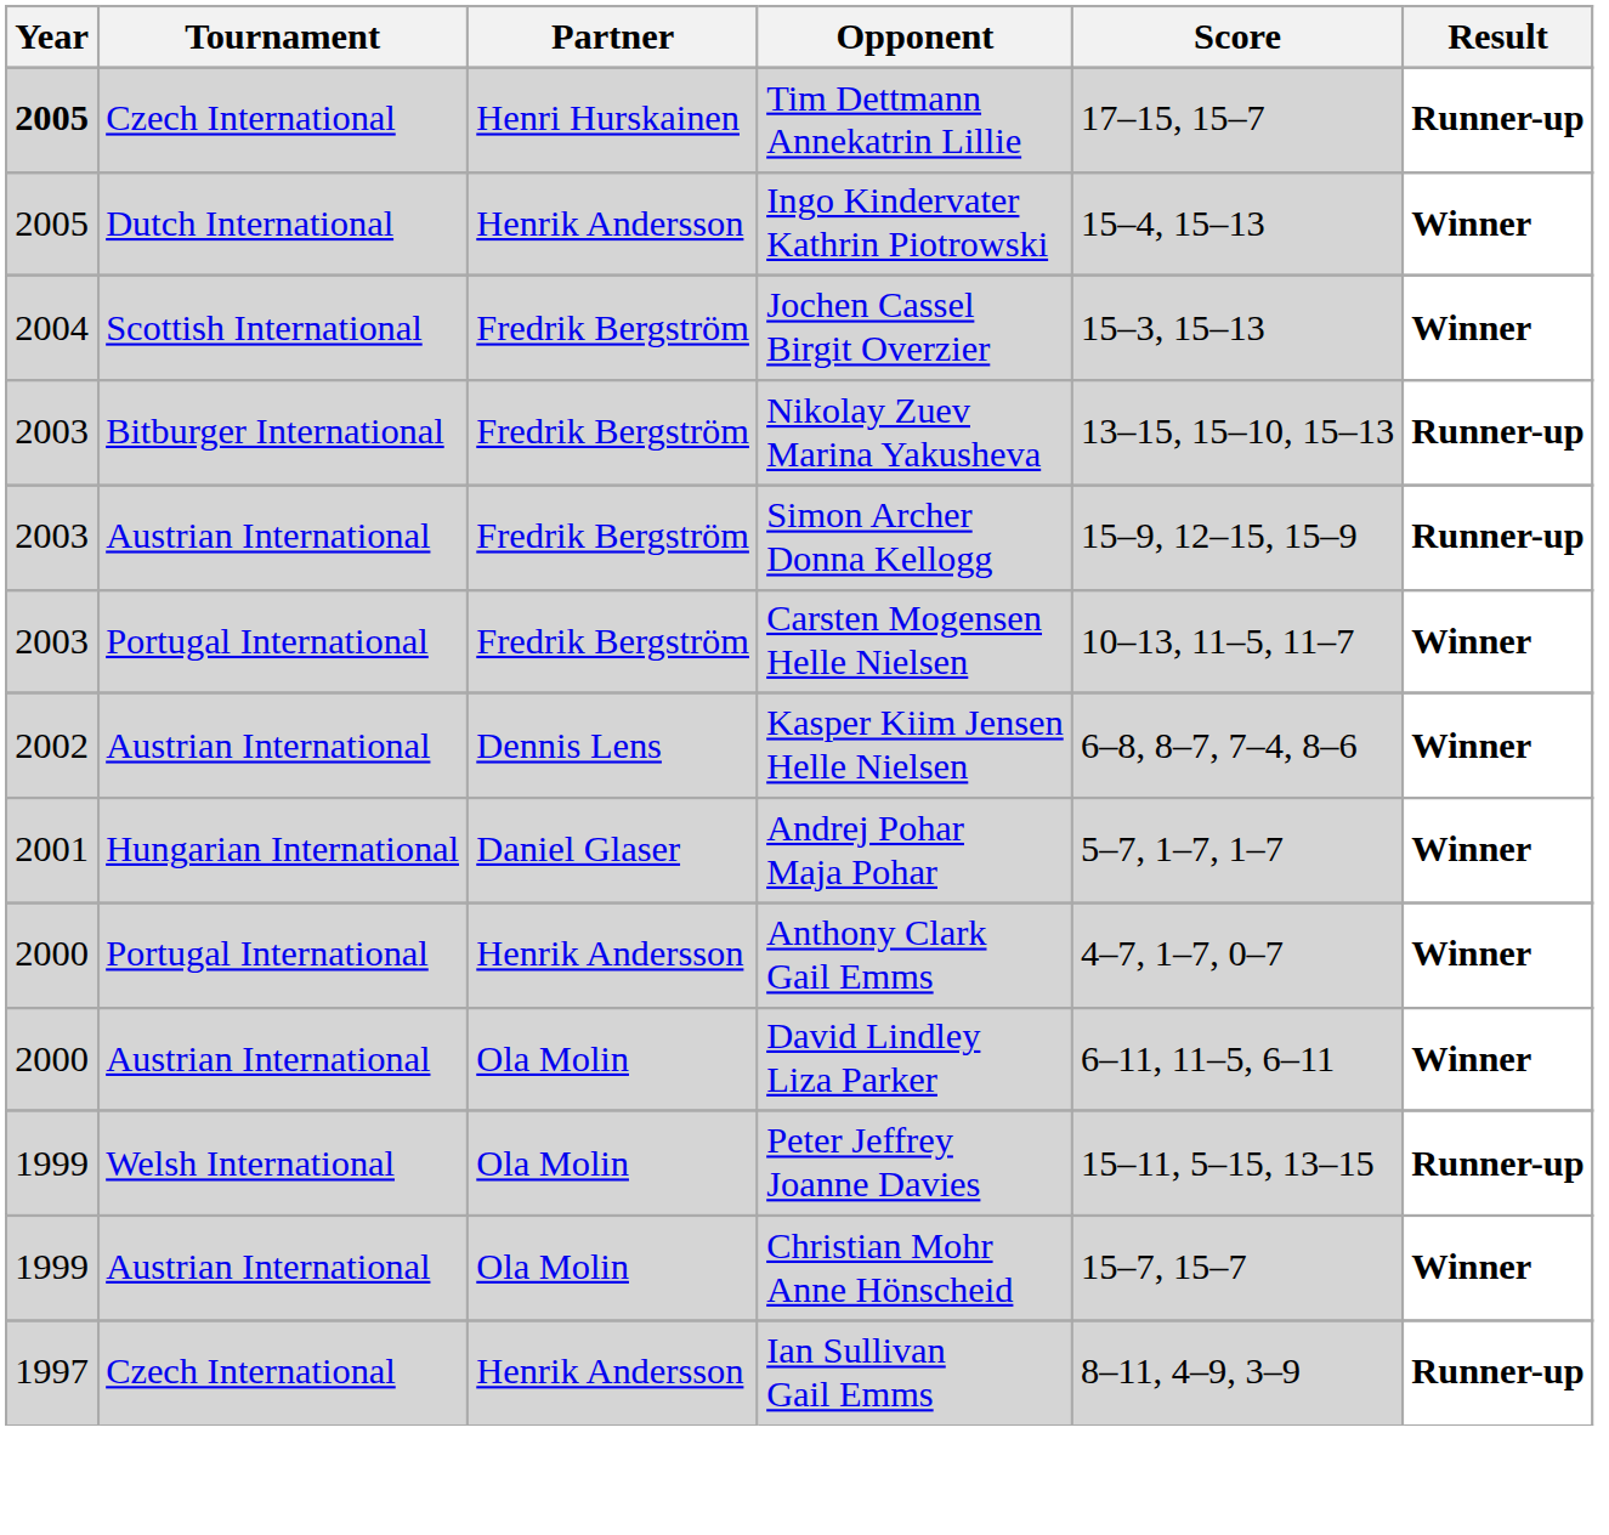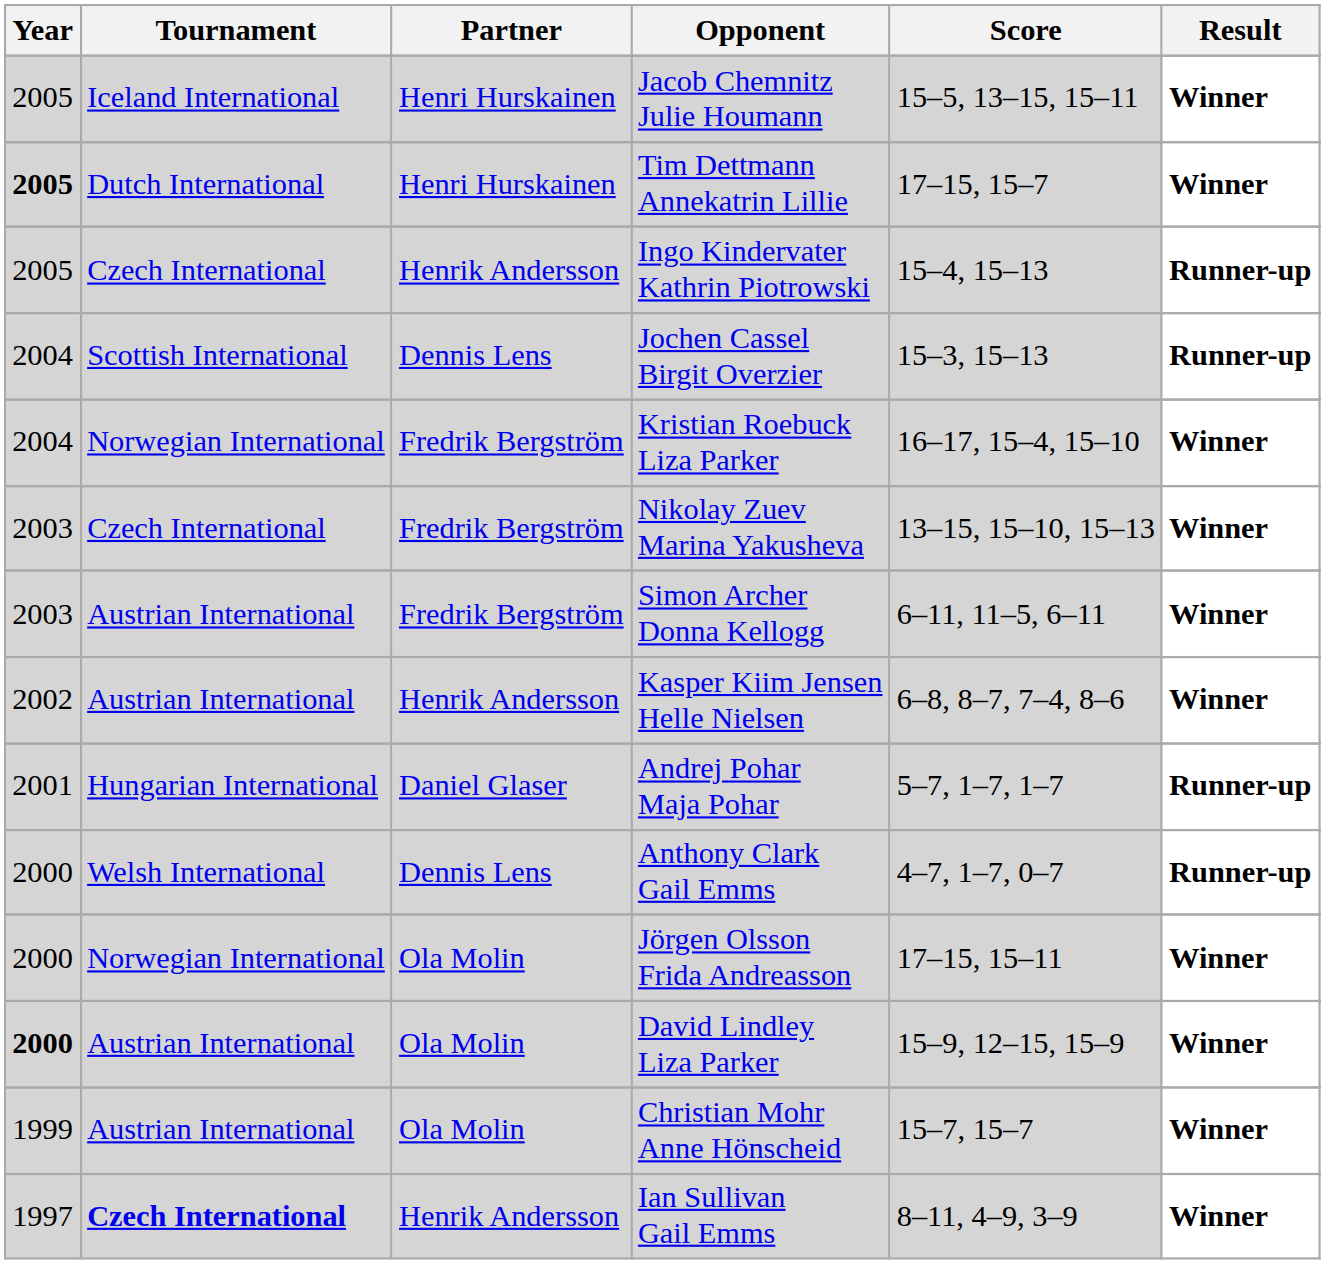+ row: 2005 | Iceland International | Henri Hurskainen | Jacob Chemnitz Julie Houmann | 15–5, 13–15, 15–11 | Winner
Tim Dettmann Annekatrin Lillie | Tournament: Czech International -> Dutch International
Tim Dettmann Annekatrin Lillie | Result: Runner-up -> Winner
Ingo Kindervater Kathrin Piotrowski | Tournament: Dutch International -> Czech International
Ingo Kindervater Kathrin Piotrowski | Result: Winner -> Runner-up
Jochen Cassel Birgit Overzier | Partner: Fredrik Bergström -> Dennis Lens
Jochen Cassel Birgit Overzier | Result: Winner -> Runner-up
+ row: 2004 | Norwegian International | Fredrik Bergström | Kristian Roebuck Liza Parker | 16–17, 15–4, 15–10 | Winner
Nikolay Zuev Marina Yakusheva | Tournament: Bitburger International -> Czech International
Nikolay Zuev Marina Yakusheva | Result: Runner-up -> Winner
Simon Archer Donna Kellogg | Score: 15–9, 12–15, 15–9 -> 6–11, 11–5, 6–11
Simon Archer Donna Kellogg | Result: Runner-up -> Winner
- row: 2003 | Portugal International | Fredrik Bergström | Carsten Mogensen Helle Nielsen | 10–13, 11–5, 11–7 | Winner
Kasper Kiim Jensen Helle Nielsen | Partner: Dennis Lens -> Henrik Andersson
Andrej Pohar Maja Pohar | Result: Winner -> Runner-up
Anthony Clark Gail Emms | Tournament: Portugal International -> Welsh International
Anthony Clark Gail Emms | Partner: Henrik Andersson -> Dennis Lens
Anthony Clark Gail Emms | Result: Winner -> Runner-up
+ row: 2000 | Norwegian International | Ola Molin | Jörgen Olsson Frida Andreasson | 17–15, 15–11 | Winner
David Lindley Liza Parker | Year: normal -> bold
David Lindley Liza Parker | Score: 6–11, 11–5, 6–11 -> 15–9, 12–15, 15–9
- row: 1999 | Welsh International | Ola Molin | Peter Jeffrey Joanne Davies | 15–11, 5–15, 13–15 | Runner-up
Ian Sullivan Gail Emms | Tournament: normal -> bold
Ian Sullivan Gail Emms | Result: Runner-up -> Winner
